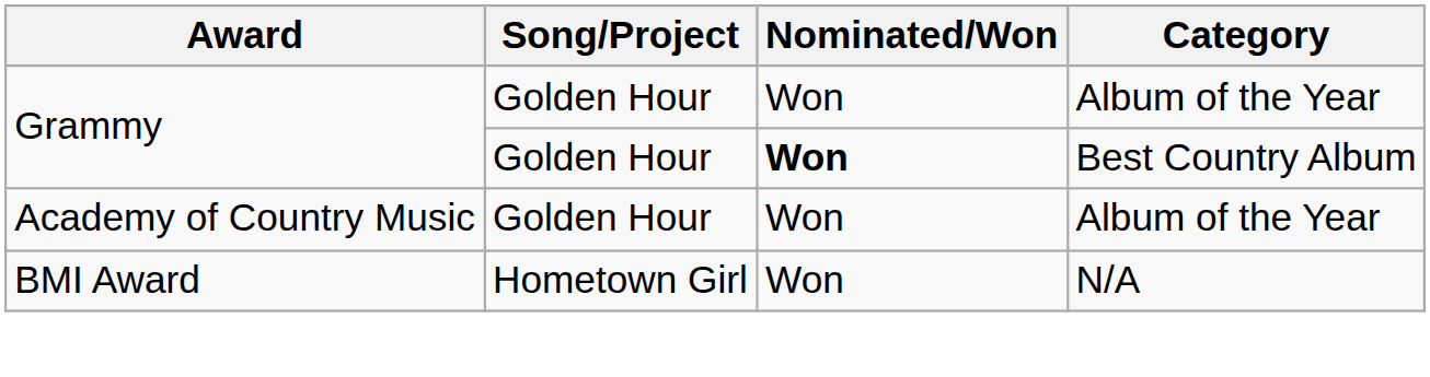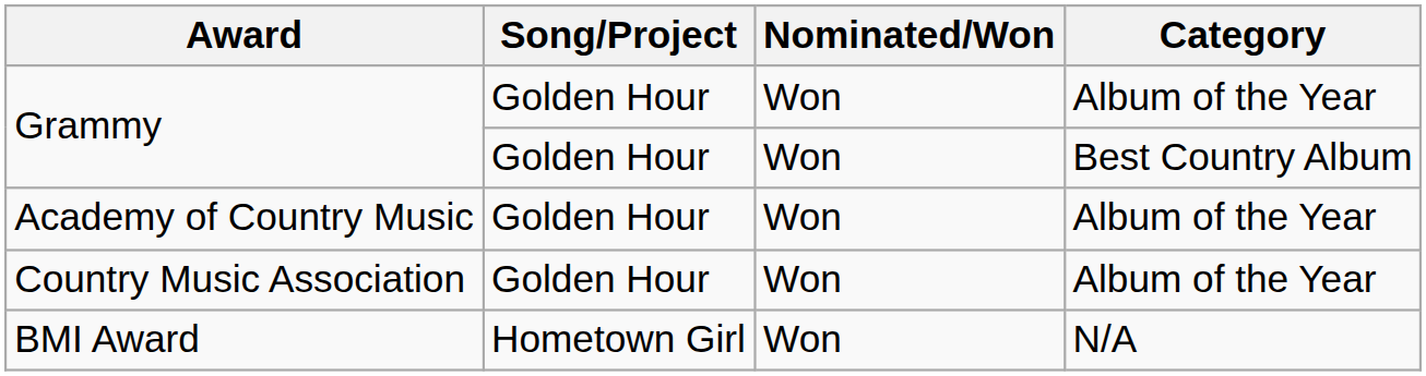Grammy / Best Country Album | Nominated/Won: bold -> normal
+ row: Country Music Association | Golden Hour | Won | Album of the Year
